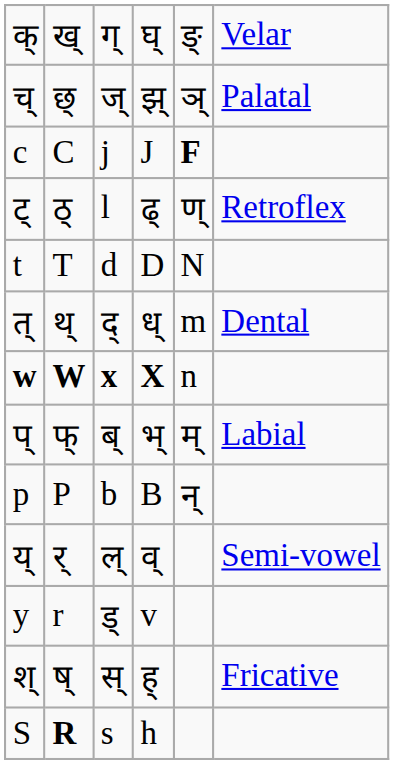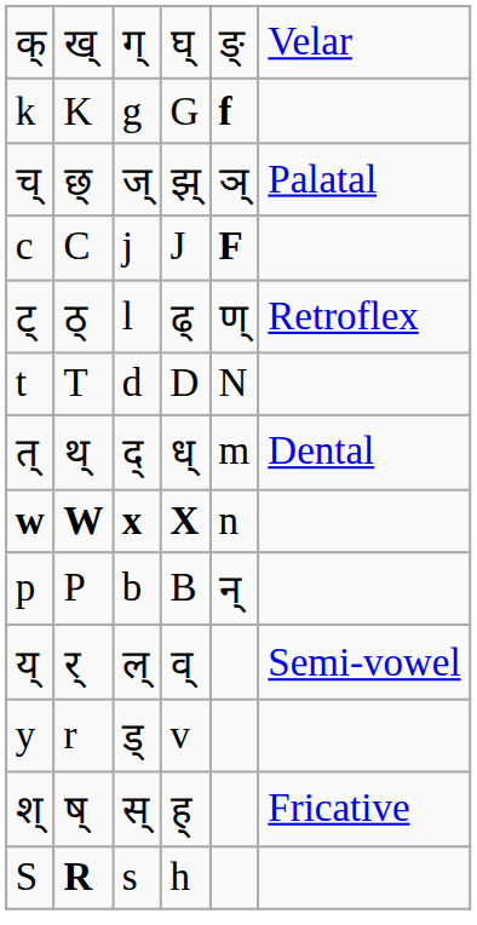+ row: k | K | g | G | f
- row: प् | फ् | ब् | भ् | म् | Labial
